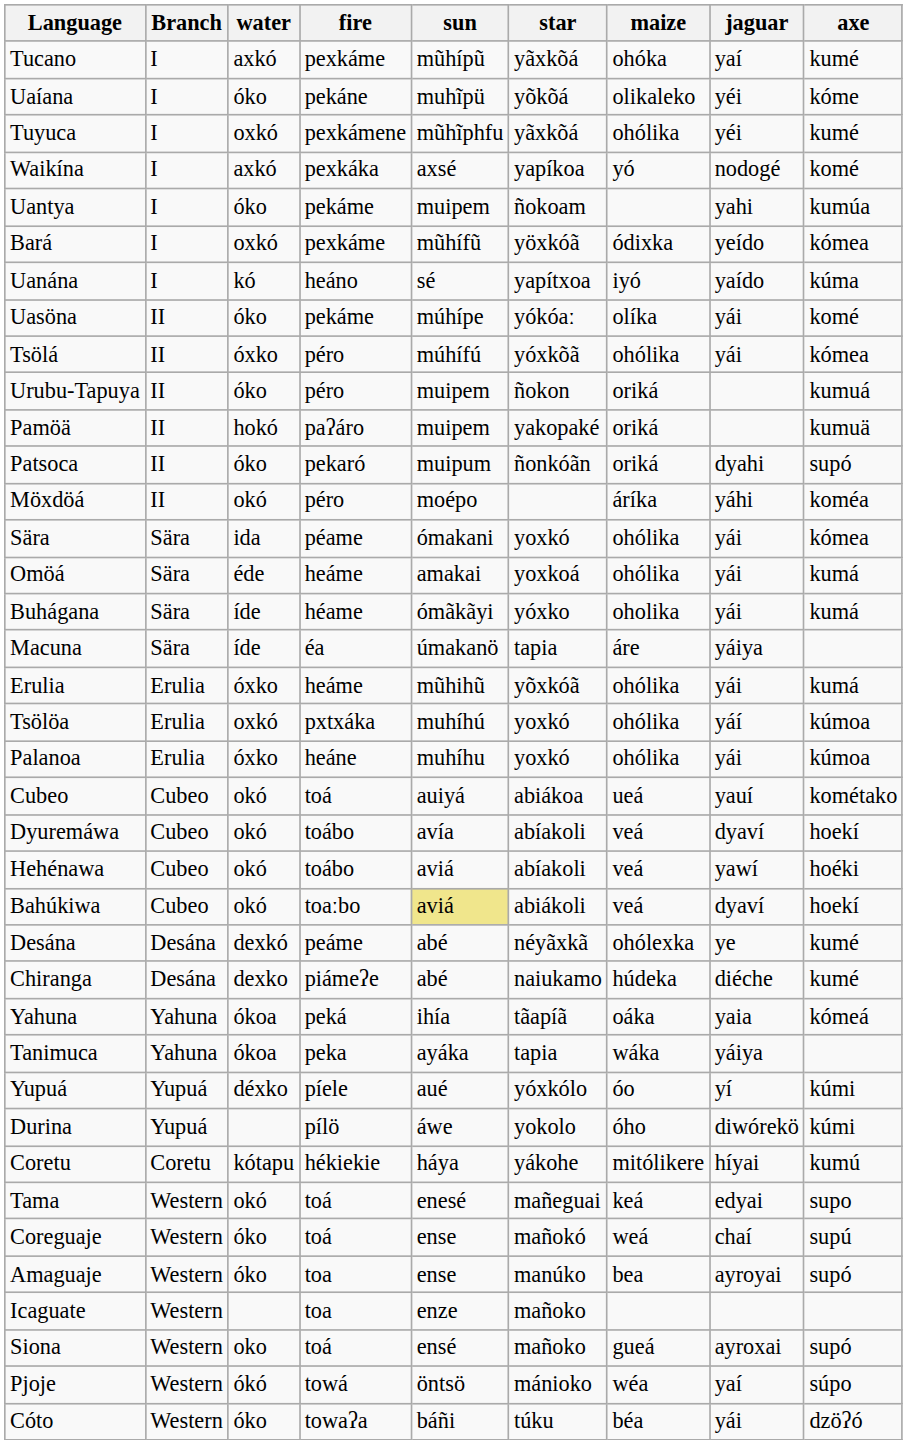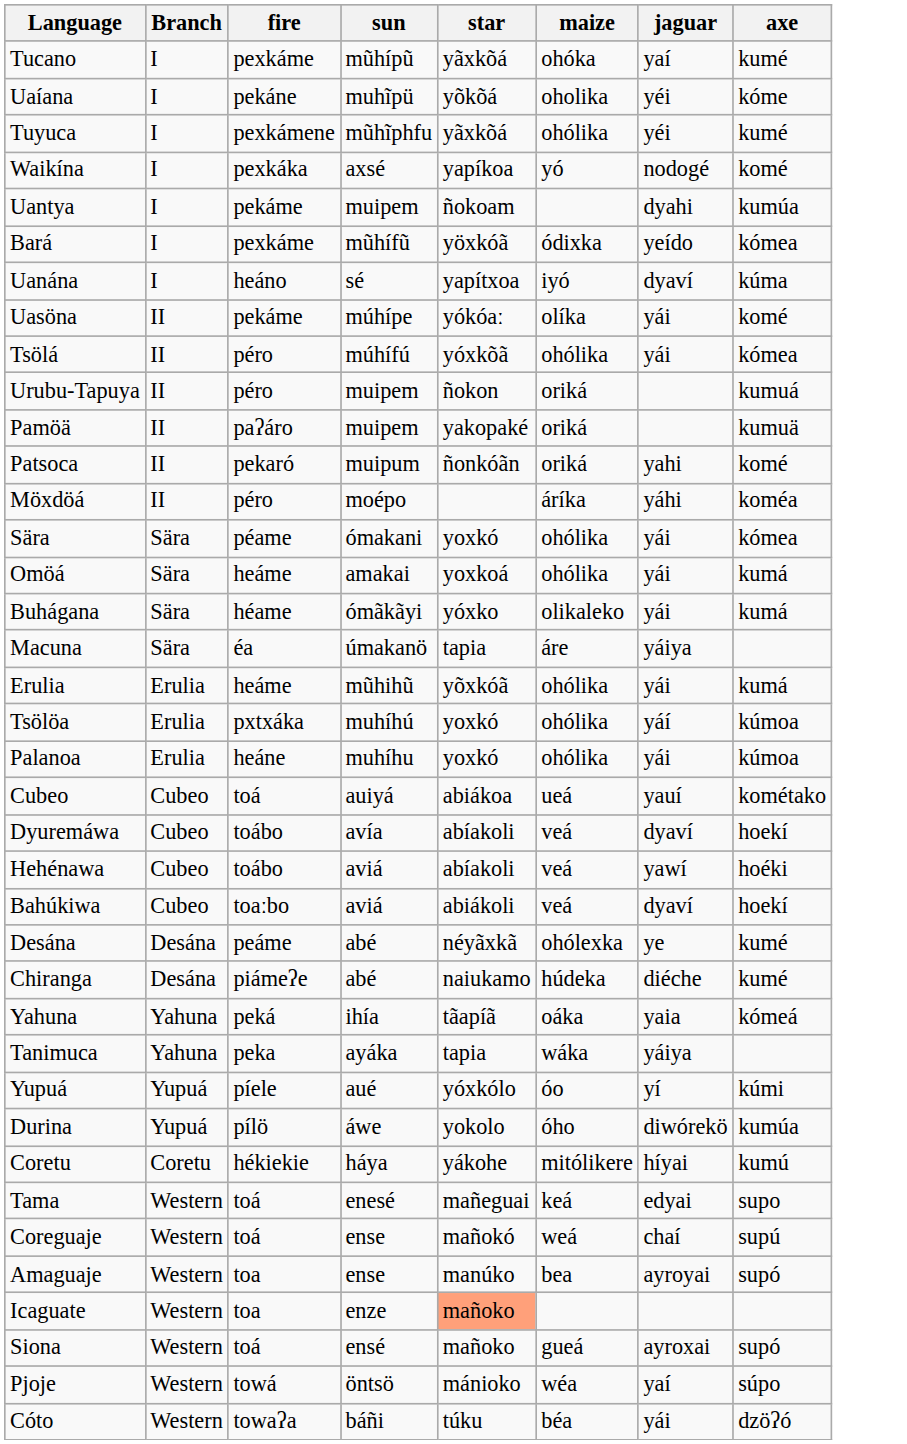- column: water | axkó | óko | oxkó | axkó | óko | oxkó | kó | óko | óxko | óko | hokó | óko | okó | ida | éde | íde | íde | óxko | oxkó | óxko | okó | okó | okó | okó | dexkó | dexko | ókoa | ókoa | déxko | kótapu | okó | óko | óko | oko | ókó | óko
Uaíana | maize: olikaleko -> oholika
Uantya | jaguar: yahi -> dyahi
Uanána | jaguar: yaído -> dyaví
Patsoca | jaguar: dyahi -> yahi
Patsoca | axe: supó -> komé
Buhágana | maize: oholika -> olikaleko
Bahúkiwa | sun: khaki background -> no background
Durina | axe: kúmi -> kumúa
Icaguate | star: no background -> lightsalmon background
